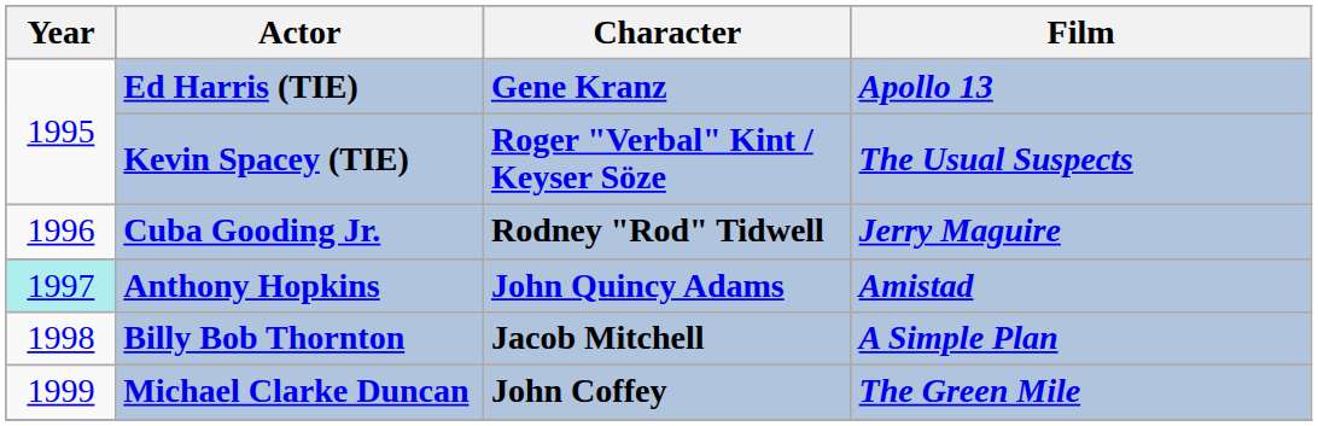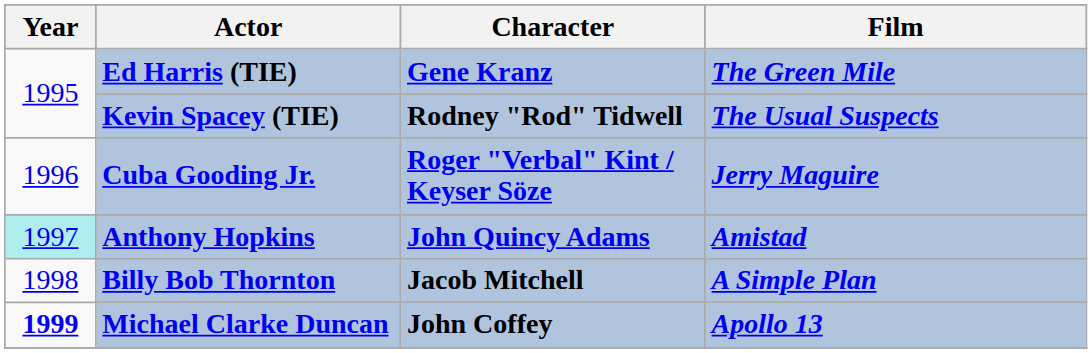Ed Harris (TIE) | Film: Apollo 13 -> The Green Mile
Kevin Spacey (TIE) | Character: Roger "Verbal" Kint / Keyser Söze -> Rodney "Rod" Tidwell
Cuba Gooding Jr. | Character: Rodney "Rod" Tidwell -> Roger "Verbal" Kint / Keyser Söze
Michael Clarke Duncan | Year: normal -> bold
Michael Clarke Duncan | Film: The Green Mile -> Apollo 13
